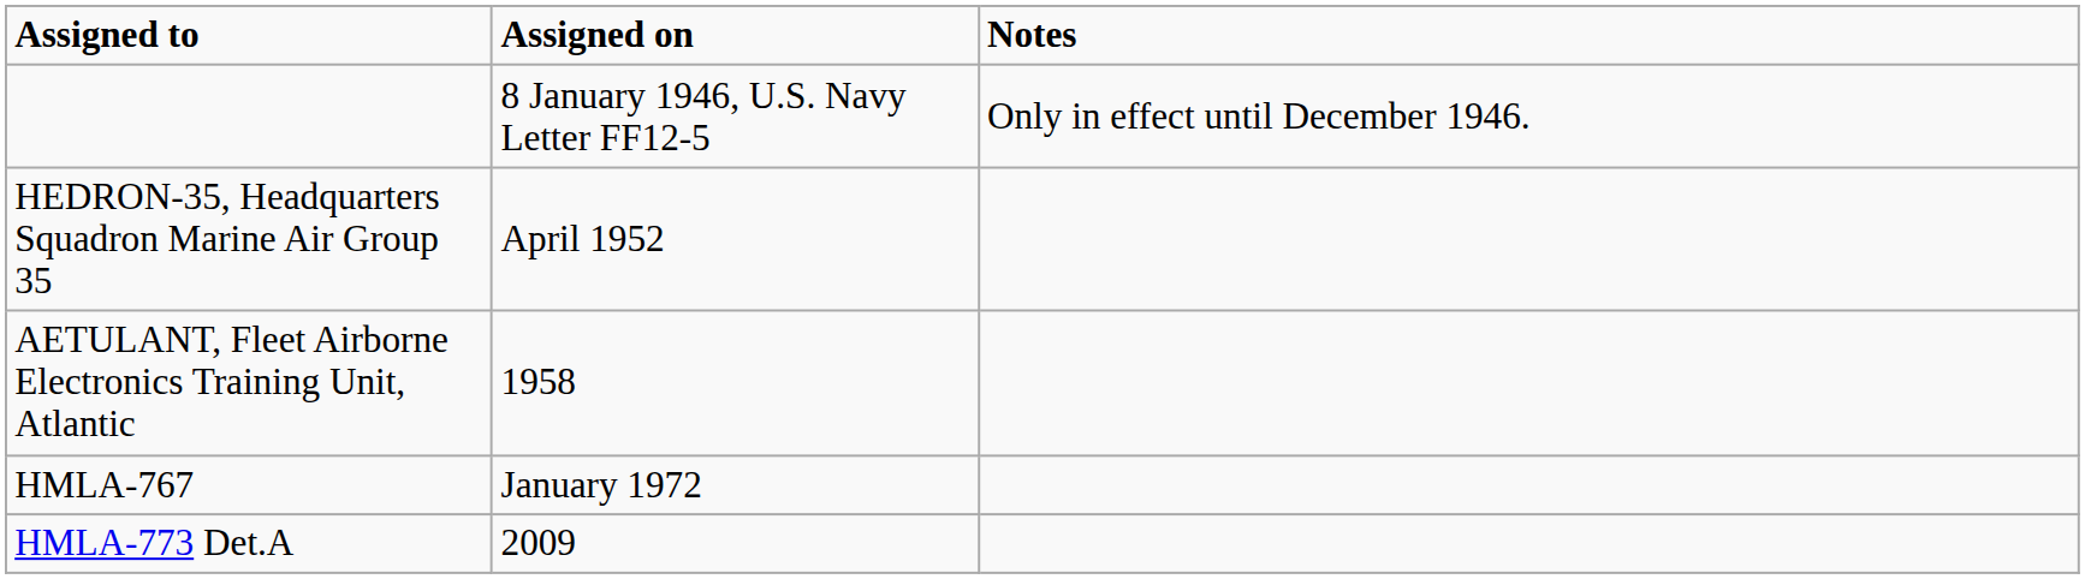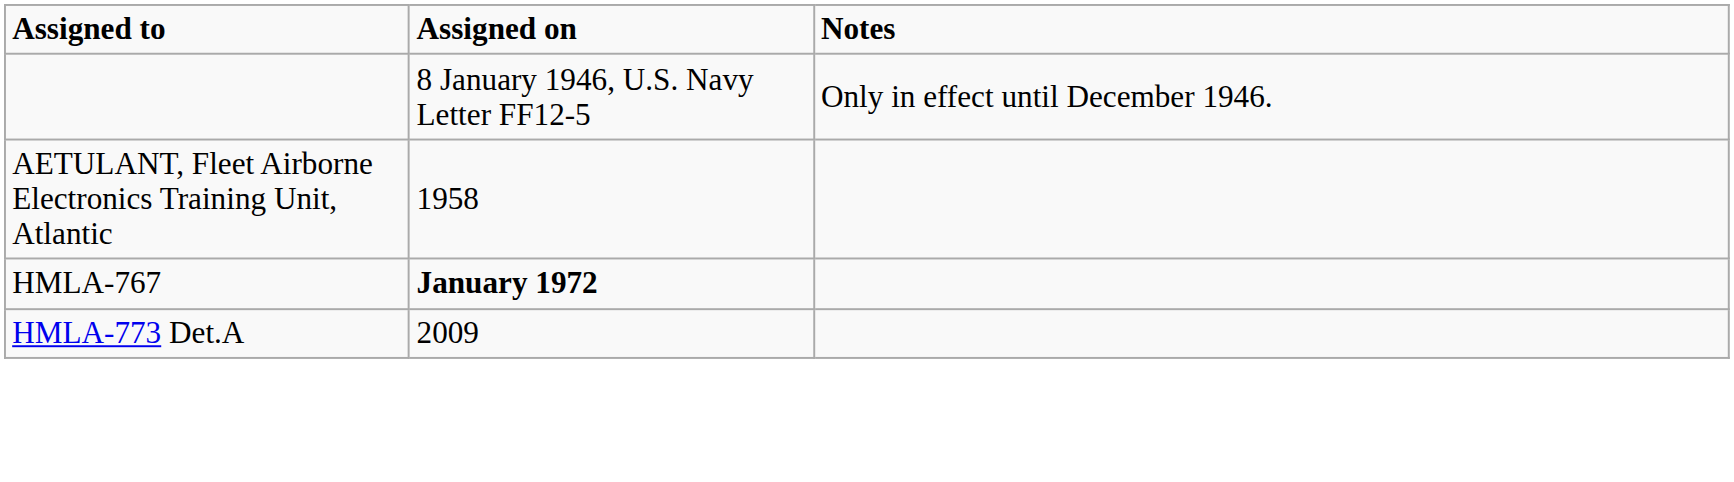- row: HEDRON-35, Headquarters Squadron Marine Air Group 35 | April 1952
HMLA-767 | Assigned on: normal -> bold
